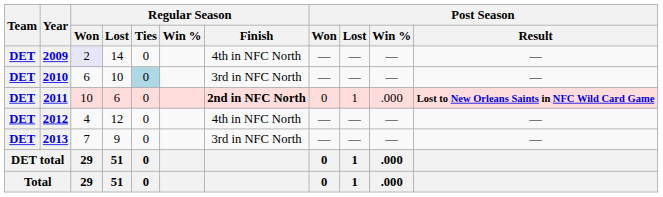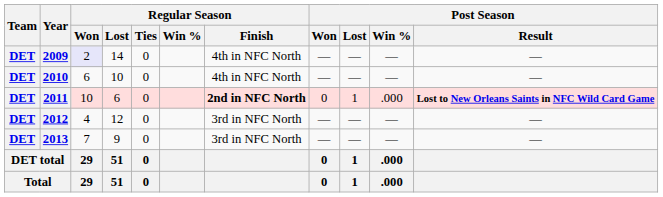2010 | Regular Season / Ties: lightblue background -> no background
2010 | Regular Season / Finish: 3rd in NFC North -> 4th in NFC North
2012 | Regular Season / Finish: 4th in NFC North -> 3rd in NFC North
